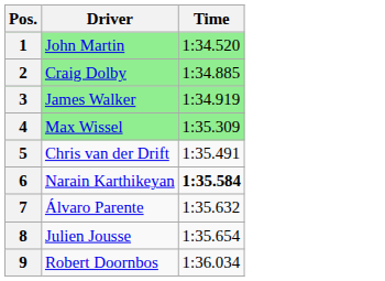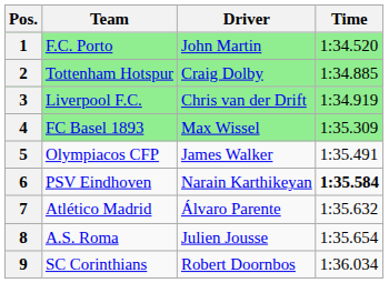+ column: Team | F.C. Porto | Tottenham Hotspur | Liverpool F.C. | FC Basel 1893 | Olympiacos CFP | PSV Eindhoven | Atlético Madrid | A.S. Roma | SC Corinthians
3 | Driver: James Walker -> Chris van der Drift
5 | Driver: Chris van der Drift -> James Walker
